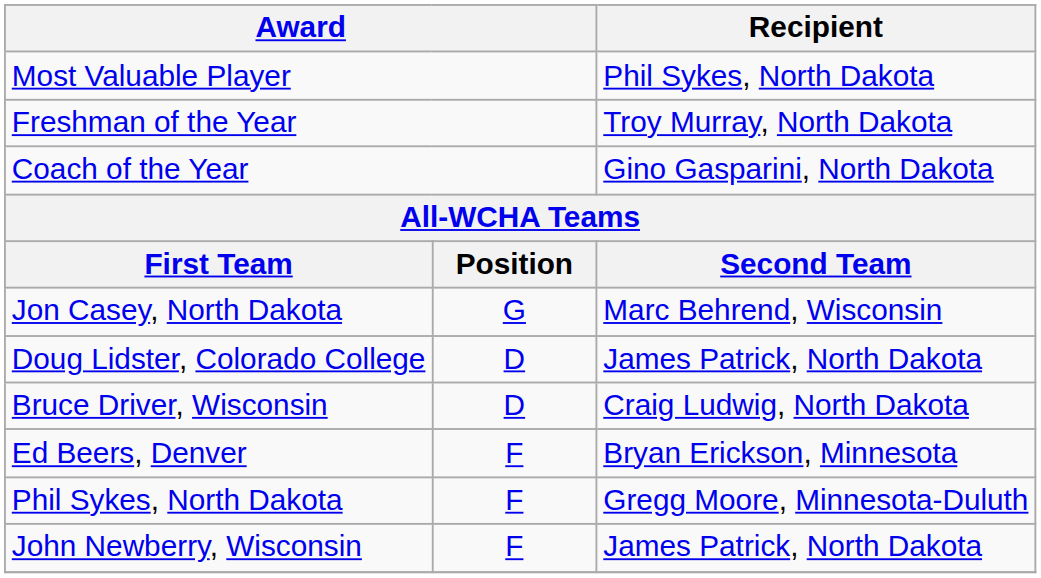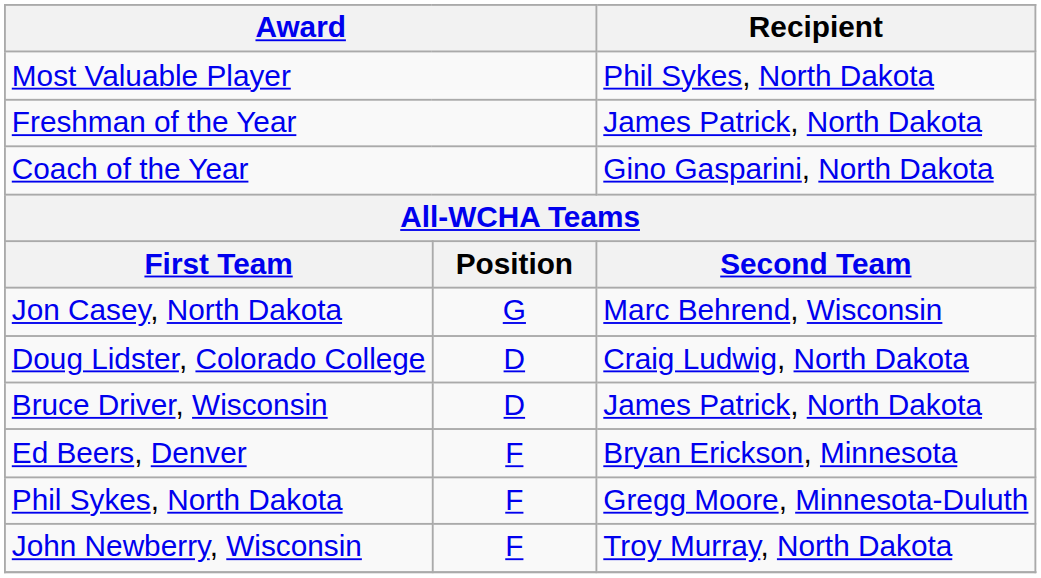Freshman of the Year | Recipient: Troy Murray, North Dakota -> James Patrick, North Dakota
Doug Lidster, Colorado College | Recipient: James Patrick, North Dakota -> Craig Ludwig, North Dakota
Bruce Driver, Wisconsin | Recipient: Craig Ludwig, North Dakota -> James Patrick, North Dakota
John Newberry, Wisconsin | Recipient: James Patrick, North Dakota -> Troy Murray, North Dakota
